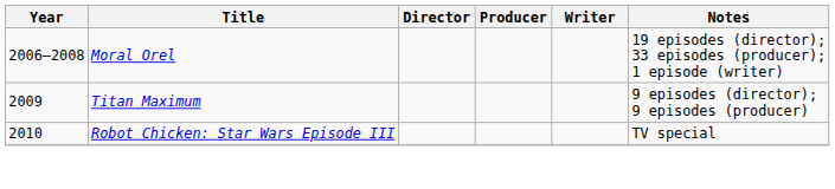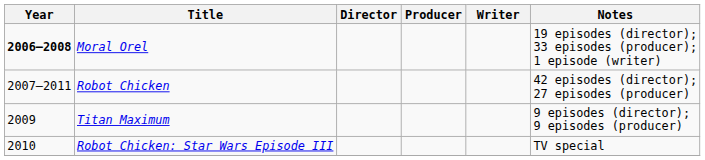Moral Orel | Year: normal -> bold
+ row: 2007–2011 | Robot Chicken | 42 episodes (director); 27 episodes (producer)
